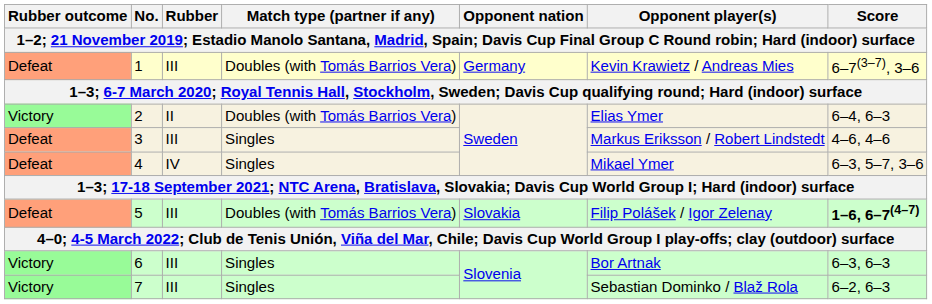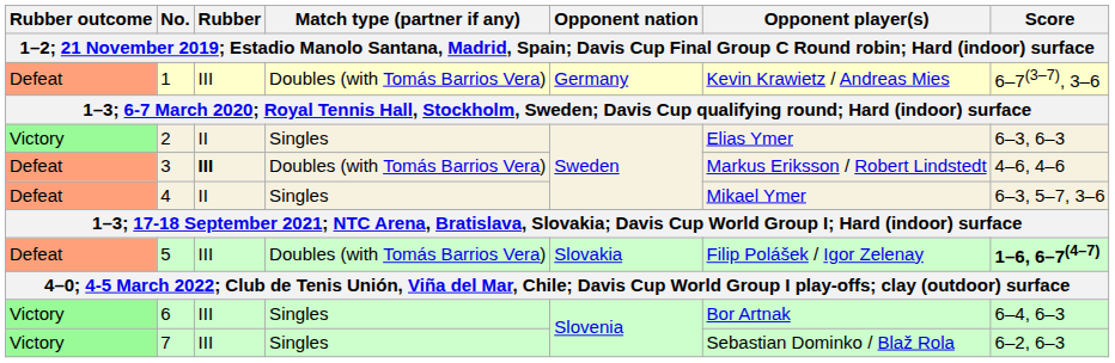2 | Match type (partner if any): Doubles (with Tomás Barrios Vera) -> Singles
2 | Score: 6–4, 6–3 -> 6–3, 6–3
3 | Rubber: normal -> bold
3 | Match type (partner if any): Singles -> Doubles (with Tomás Barrios Vera)
4 | Rubber: IV -> II
6 | Score: 6–3, 6–3 -> 6–4, 6–3
